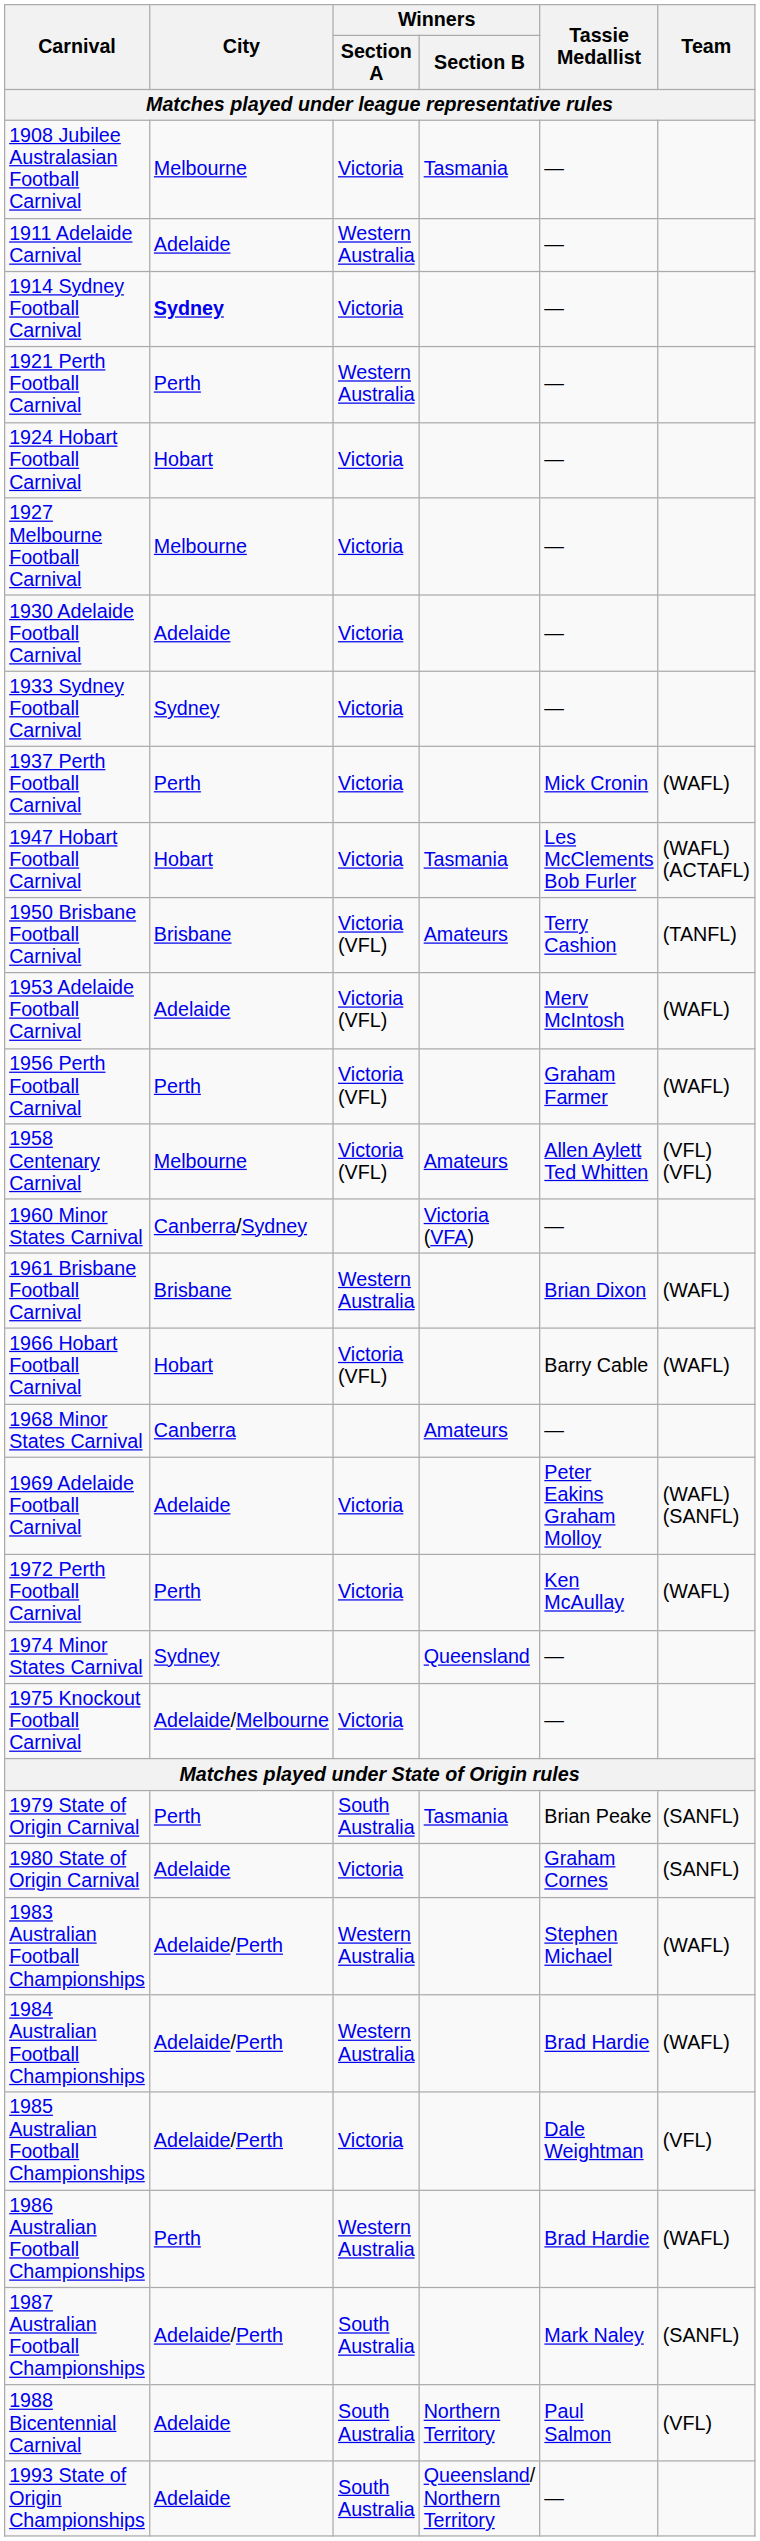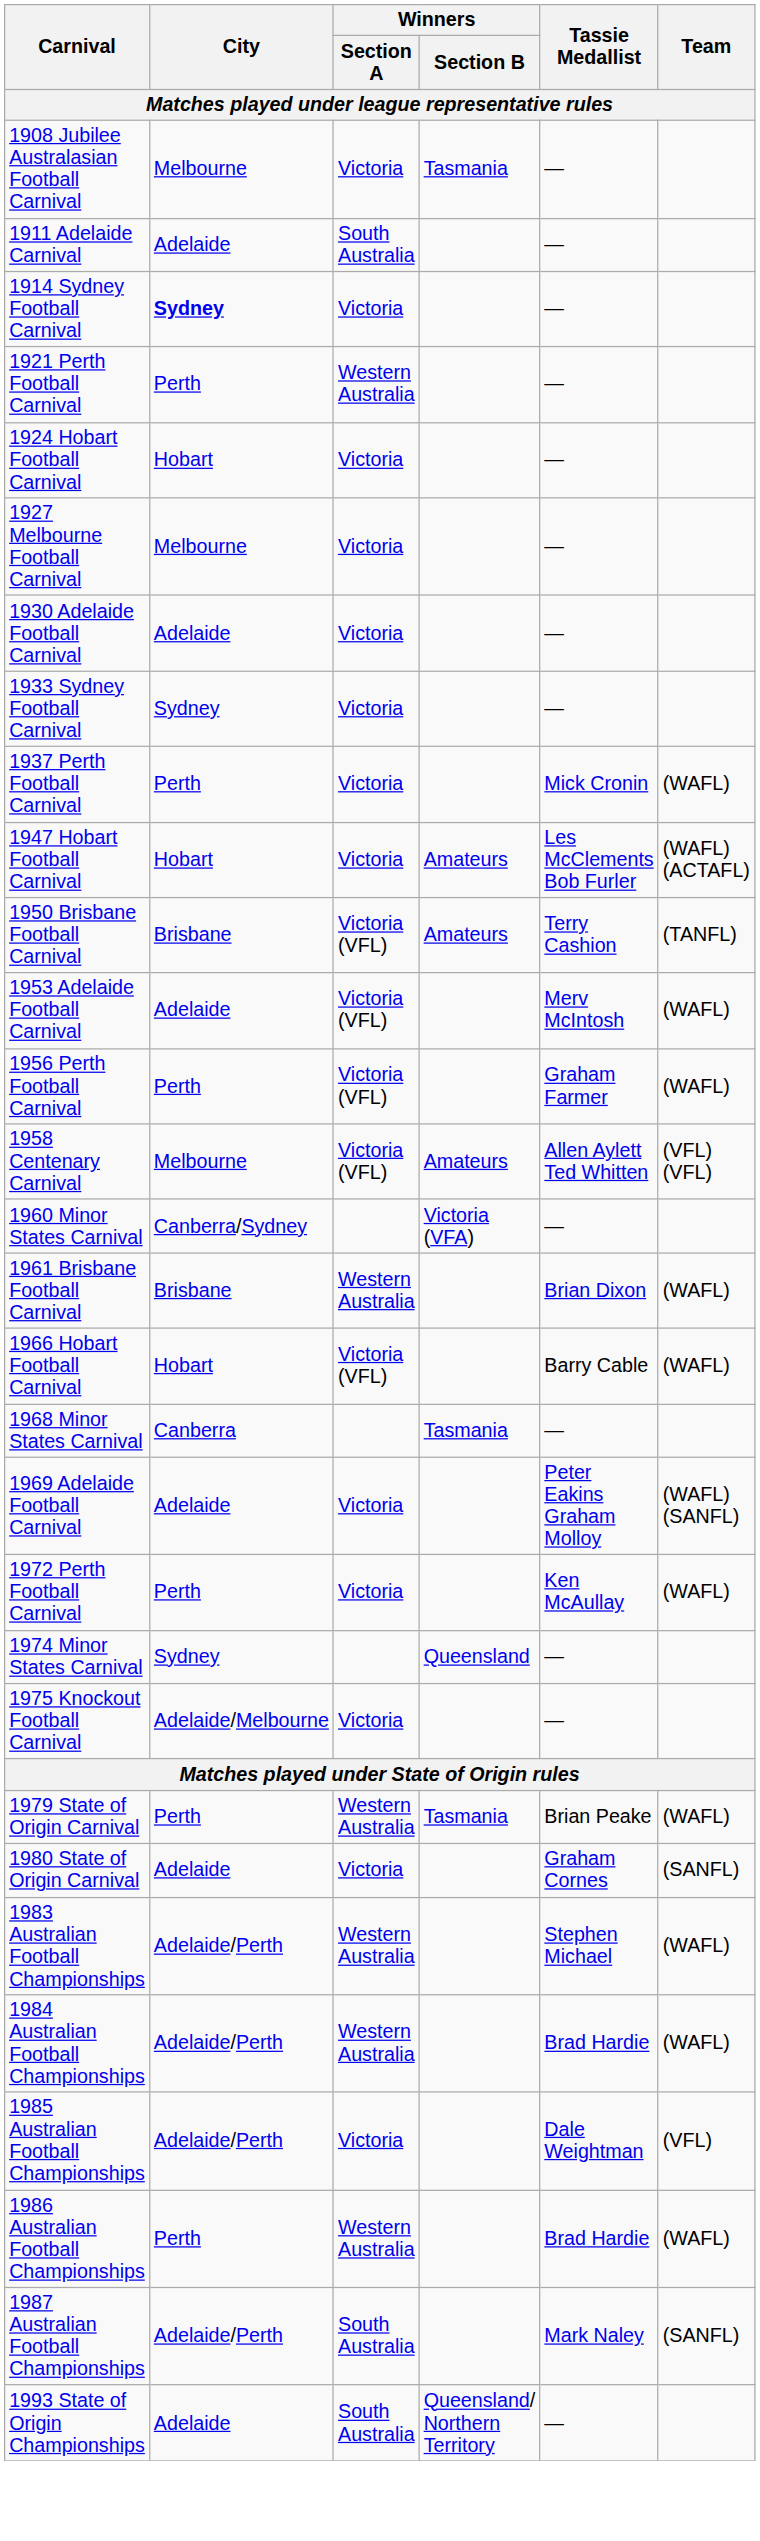1911 Adelaide Carnival | Winners / Section A: Western Australia -> South Australia
1947 Hobart Football Carnival | Winners / Section B: Tasmania -> Amateurs
1968 Minor States Carnival | Winners / Section B: Amateurs -> Tasmania
1979 State of Origin Carnival | Winners / Section A: South Australia -> Western Australia
1979 State of Origin Carnival | Team: (SANFL) -> (WAFL)
- row: 1988 Bicentennial Carnival | Adelaide | South Australia | Northern Territory | Paul Salmon | (VFL)
